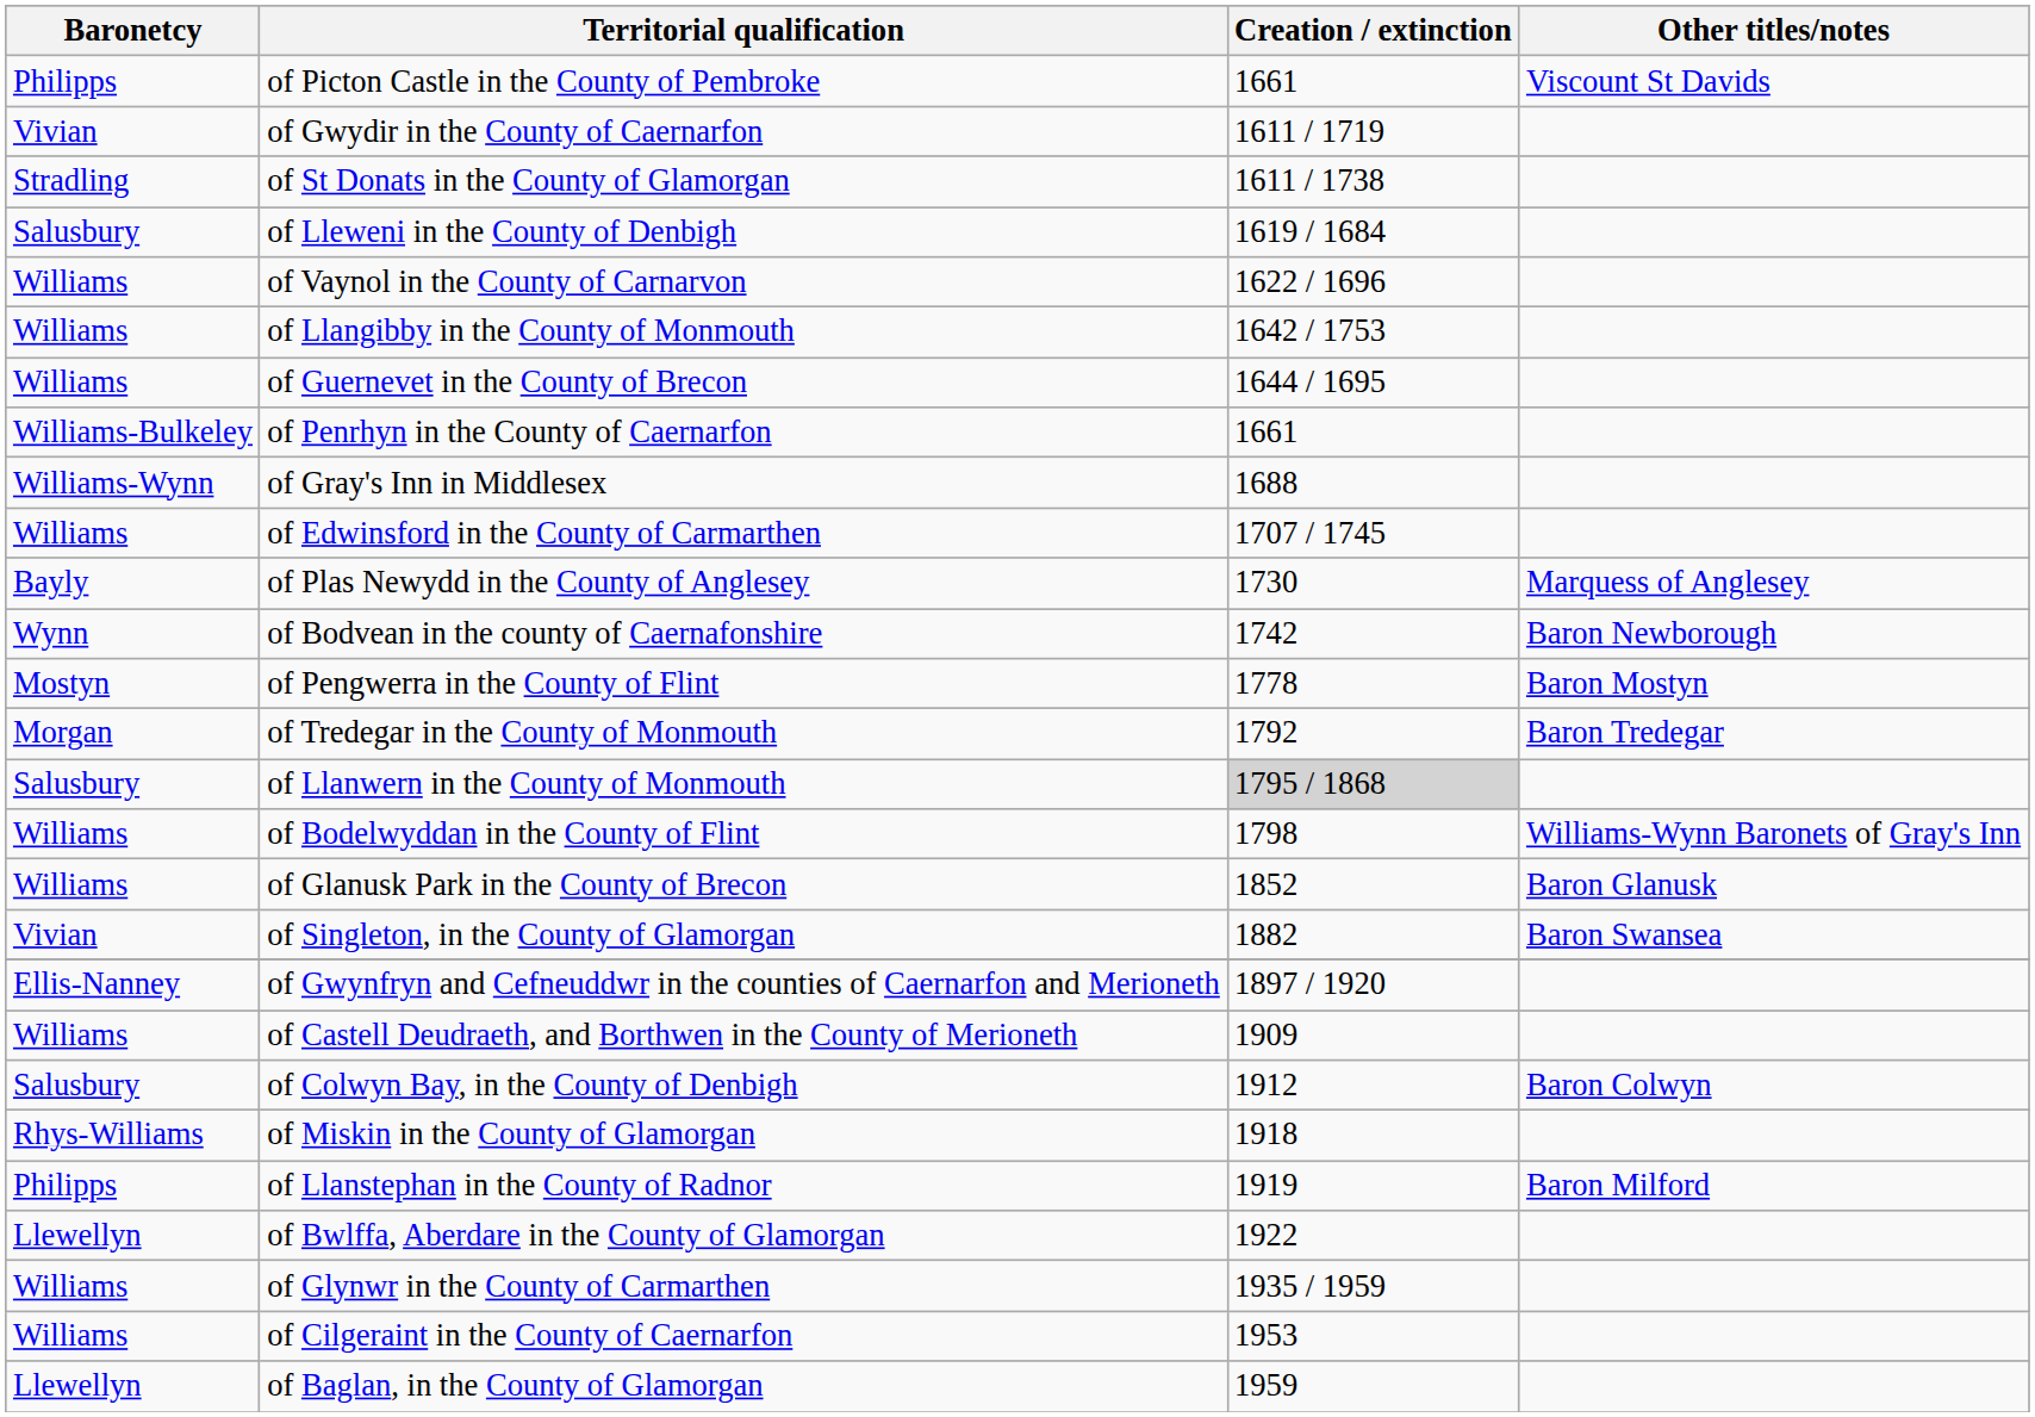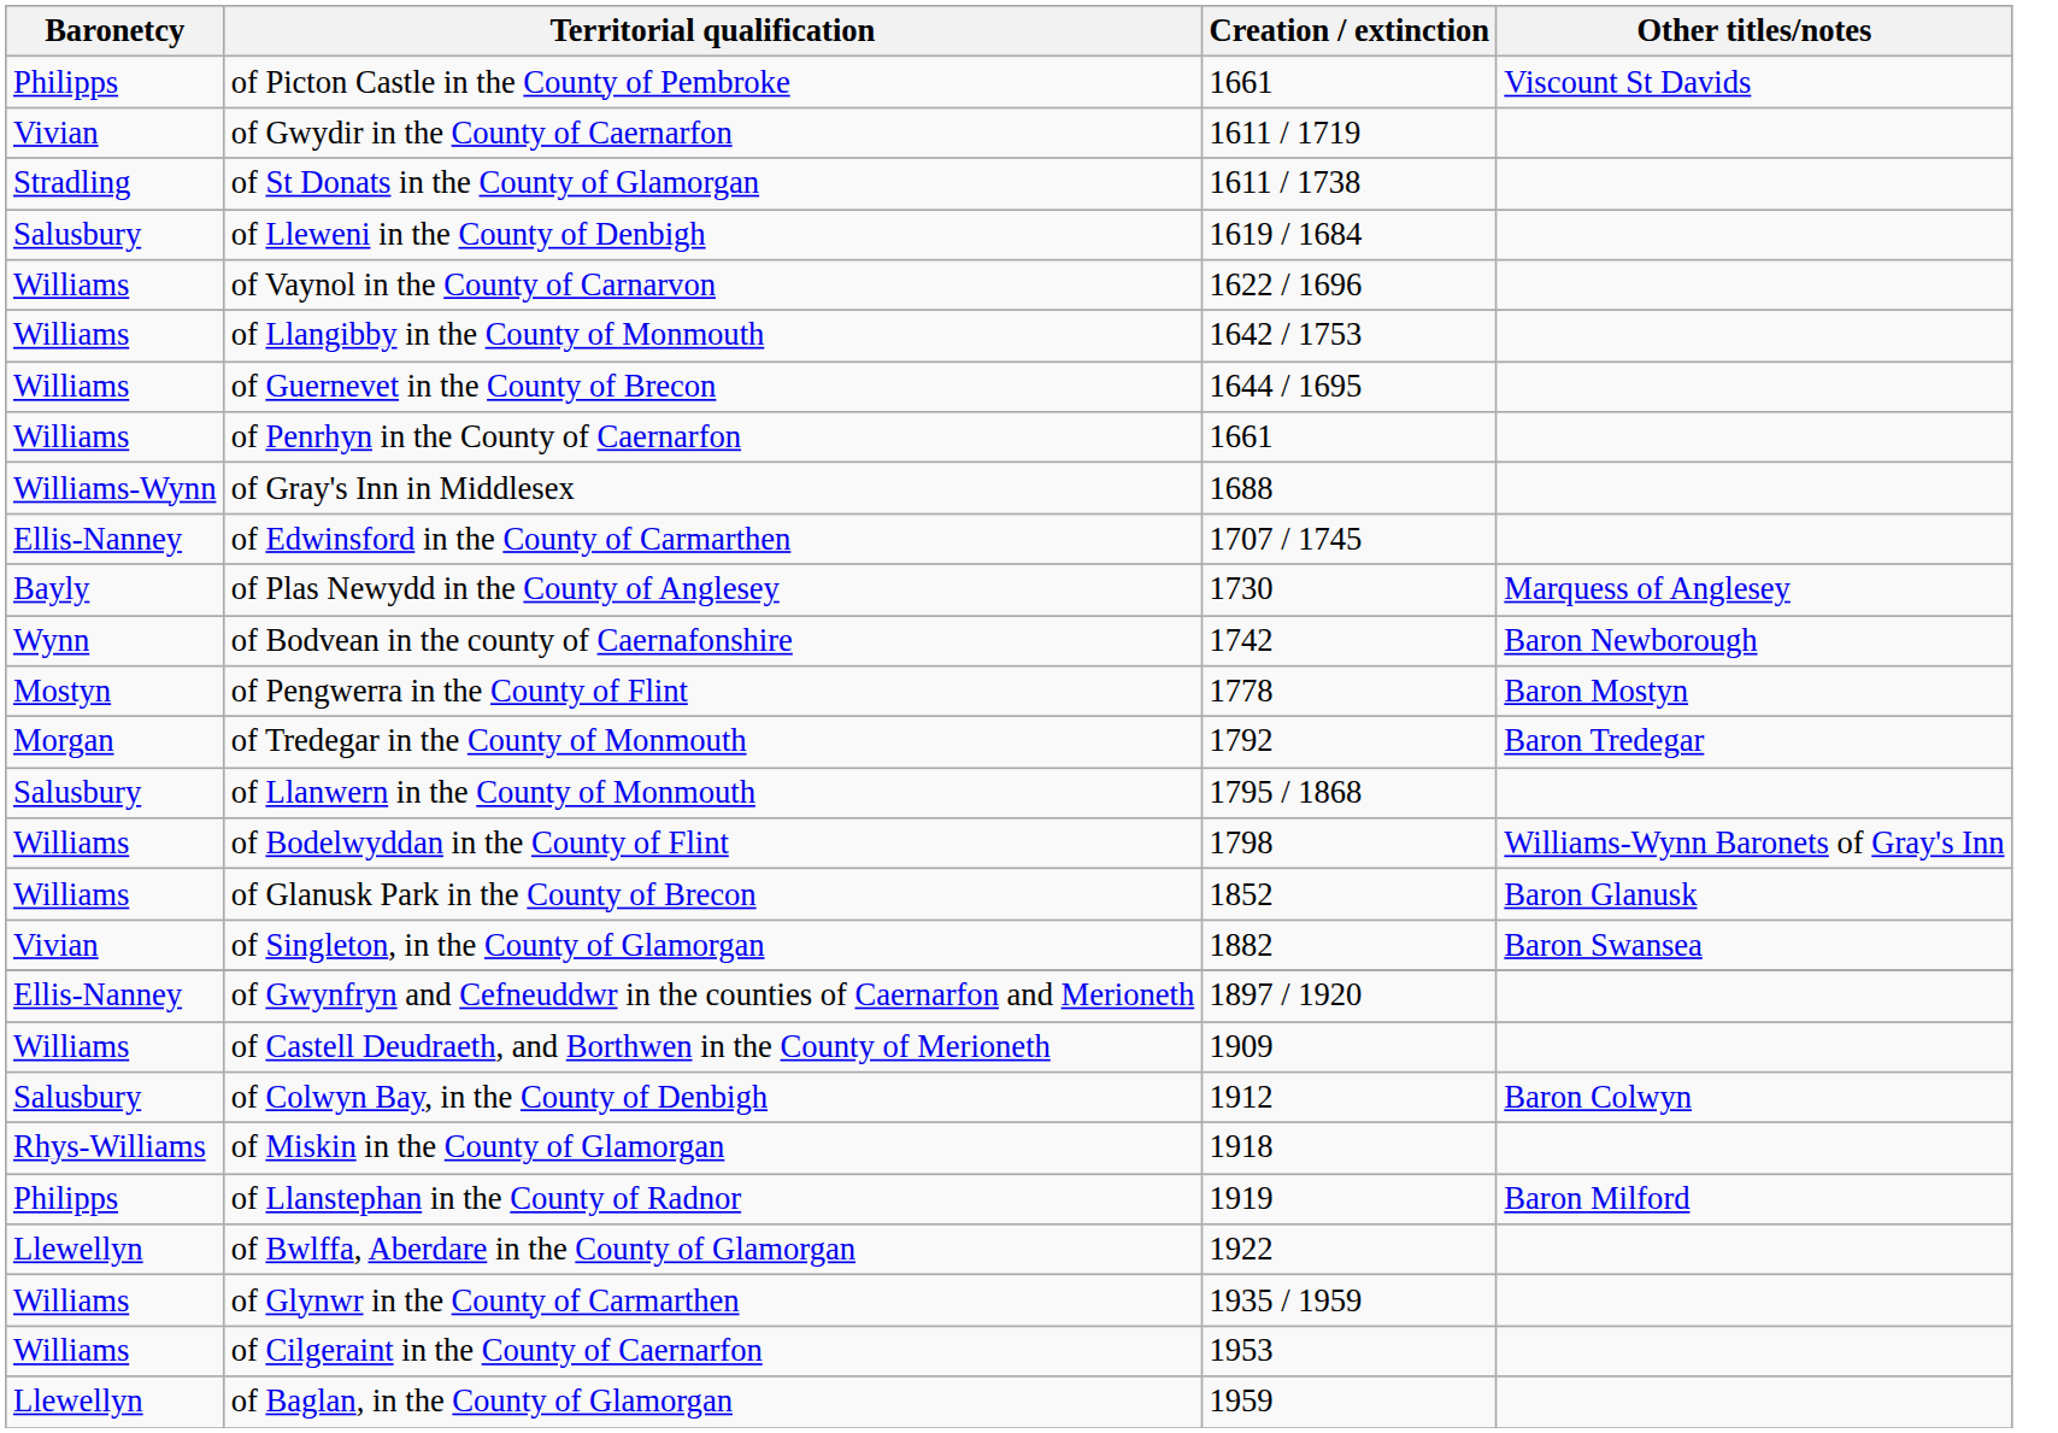of Penrhyn in the County of Caernarfon | Baronetcy: Williams-Bulkeley -> Williams
of Edwinsford in the County of Carmarthen | Baronetcy: Williams -> Ellis-Nanney
of Llanwern in the County of Monmouth | Creation / extinction: lightgrey background -> no background
